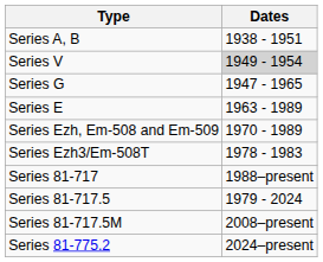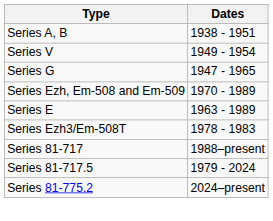Series V | Dates: lightgrey background -> no background
rows swapped: Series E <-> Series Ezh, Em-508 and Em-509
- row: Series 81-717.5M | 2008–present
